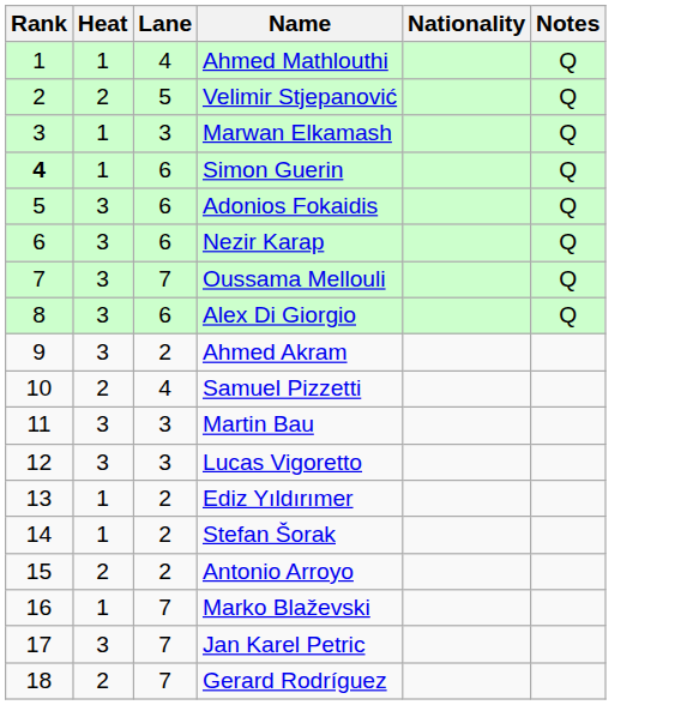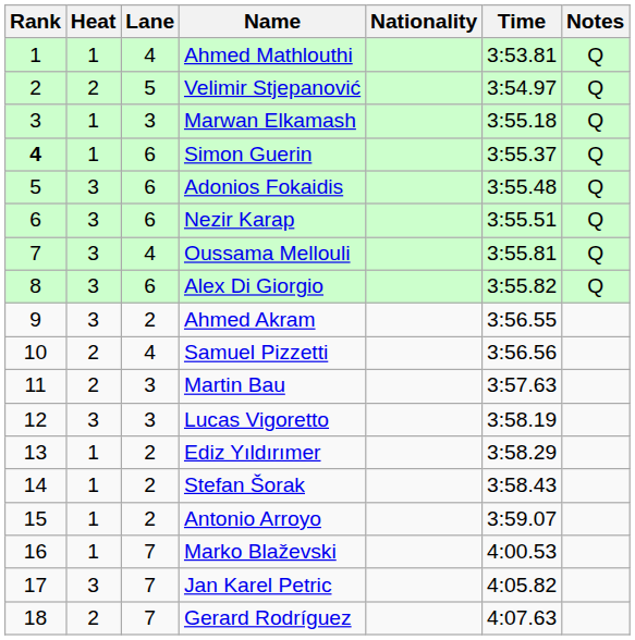+ column: Time | 3:53.81 | 3:54.97 | 3:55.18 | 3:55.37 | 3:55.48 | 3:55.51 | 3:55.81 | 3:55.82 | 3:56.55 | 3:56.56 | 3:57.63 | 3:58.19 | 3:58.29 | 3:58.43 | 3:59.07 | 4:00.53 | 4:05.82 | 4:07.63
Oussama Mellouli | Lane: 7 -> 4
Martin Bau | Heat: 3 -> 2
Antonio Arroyo | Heat: 2 -> 1
